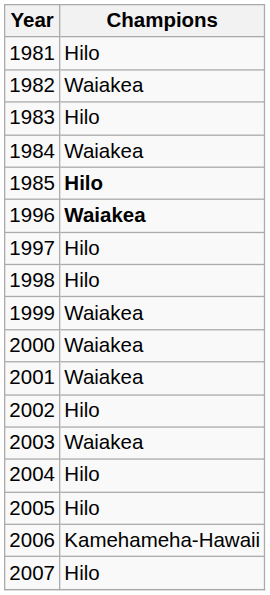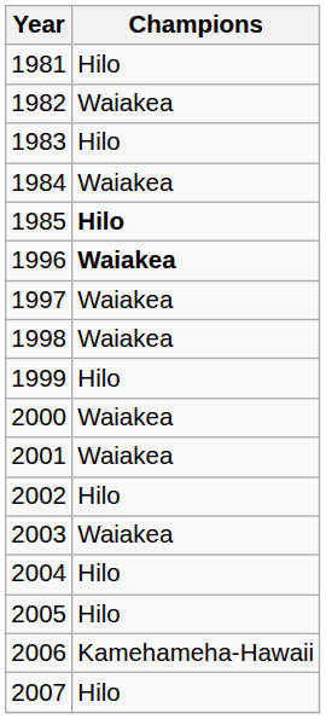1997 | Champions: Hilo -> Waiakea
1998 | Champions: Hilo -> Waiakea
1999 | Champions: Waiakea -> Hilo
